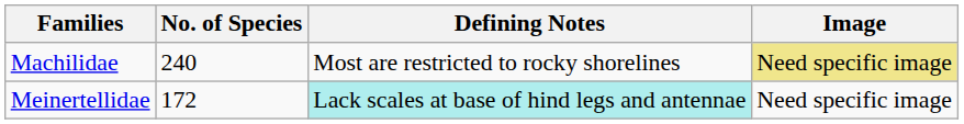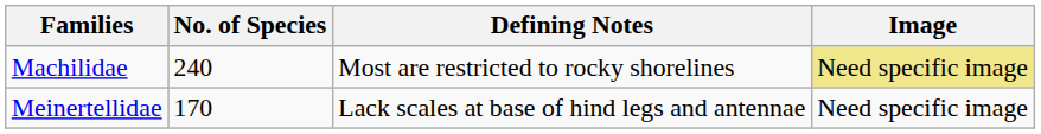Meinertellidae | No. of Species: 172 -> 170
Meinertellidae | Defining Notes: paleturquoise background -> no background
